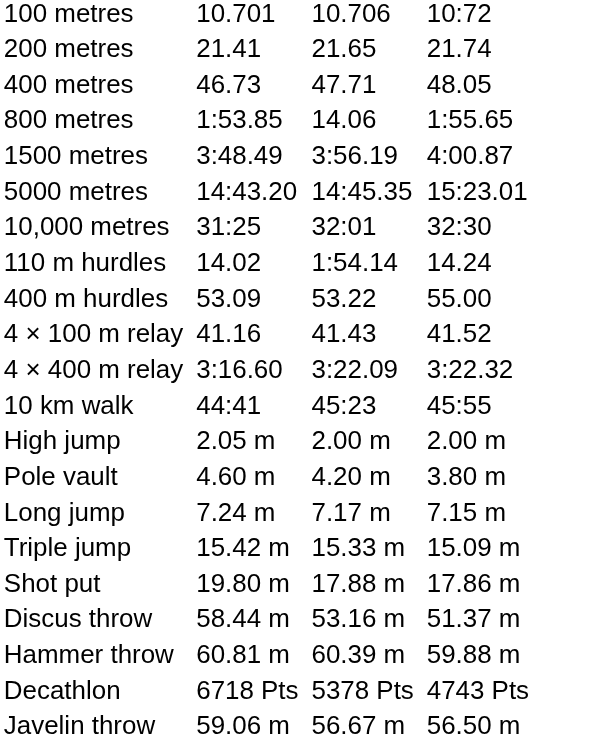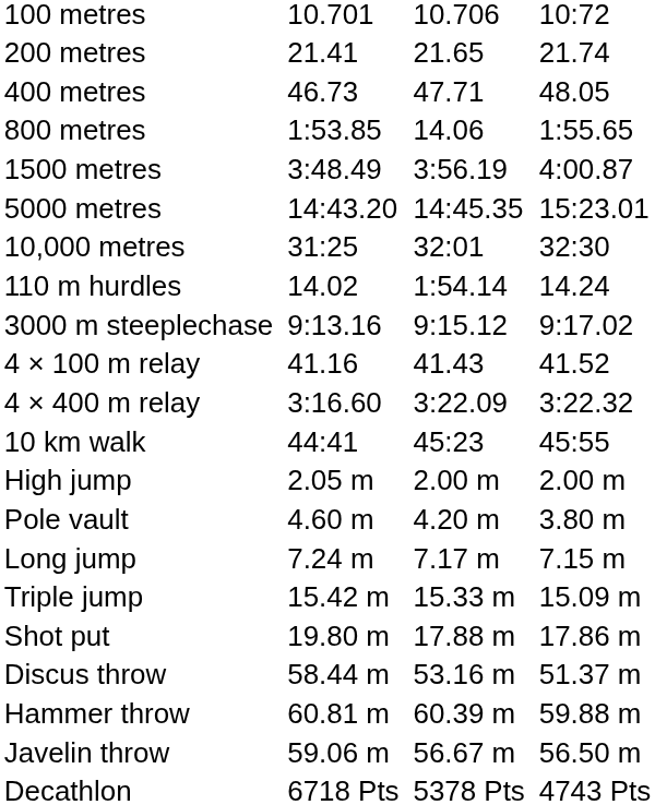- row: 400 m hurdles | 53.09 | 53.22 | 55.00
+ row: 3000 m steeplechase | 9:13.16 | 9:15.12 | 9:17.02
rows swapped: Javelin throw <-> Decathlon
